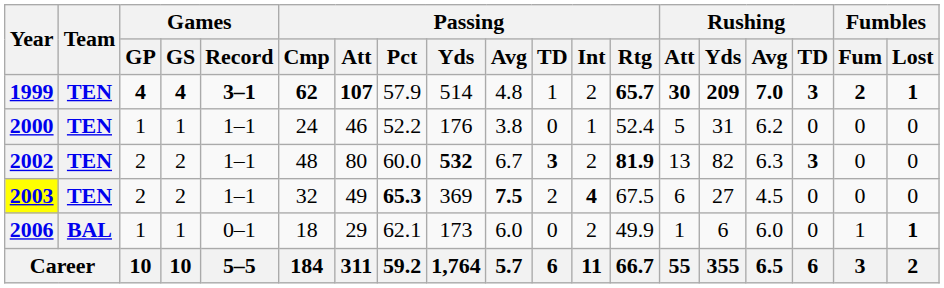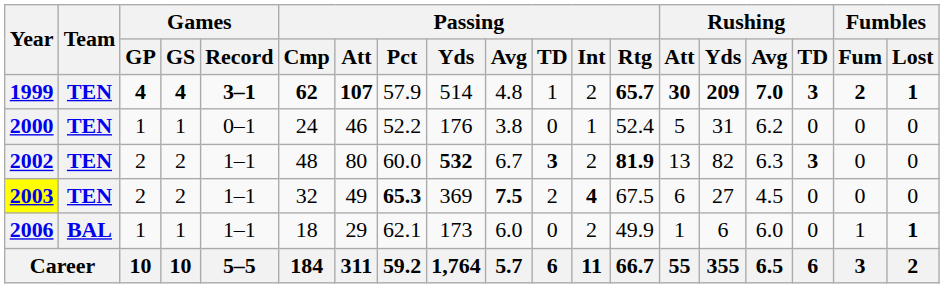2000 | Games / Record: 1–1 -> 0–1
2006 | Games / Record: 0–1 -> 1–1
